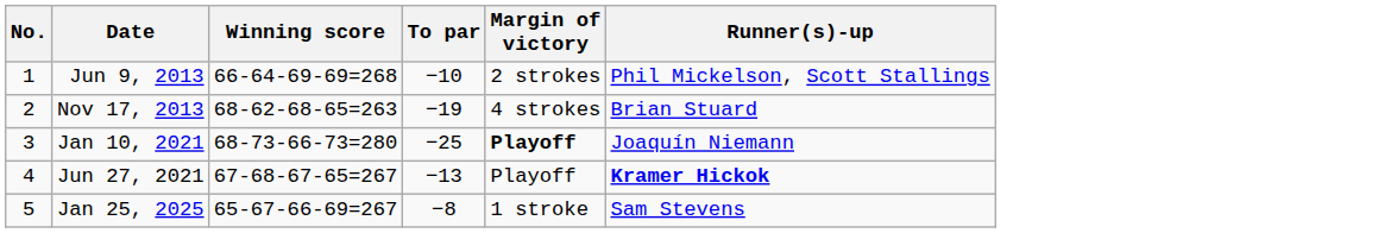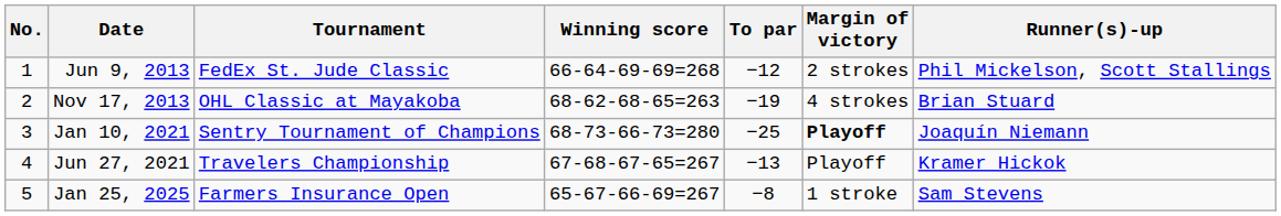+ column: Tournament | FedEx St. Jude Classic | OHL Classic at Mayakoba | Sentry Tournament of Champions | Travelers Championship | Farmers Insurance Open
Jun 9, 2013 | To par: −10 -> −12
Jun 27, 2021 | Runner(s)-up: bold -> normal
